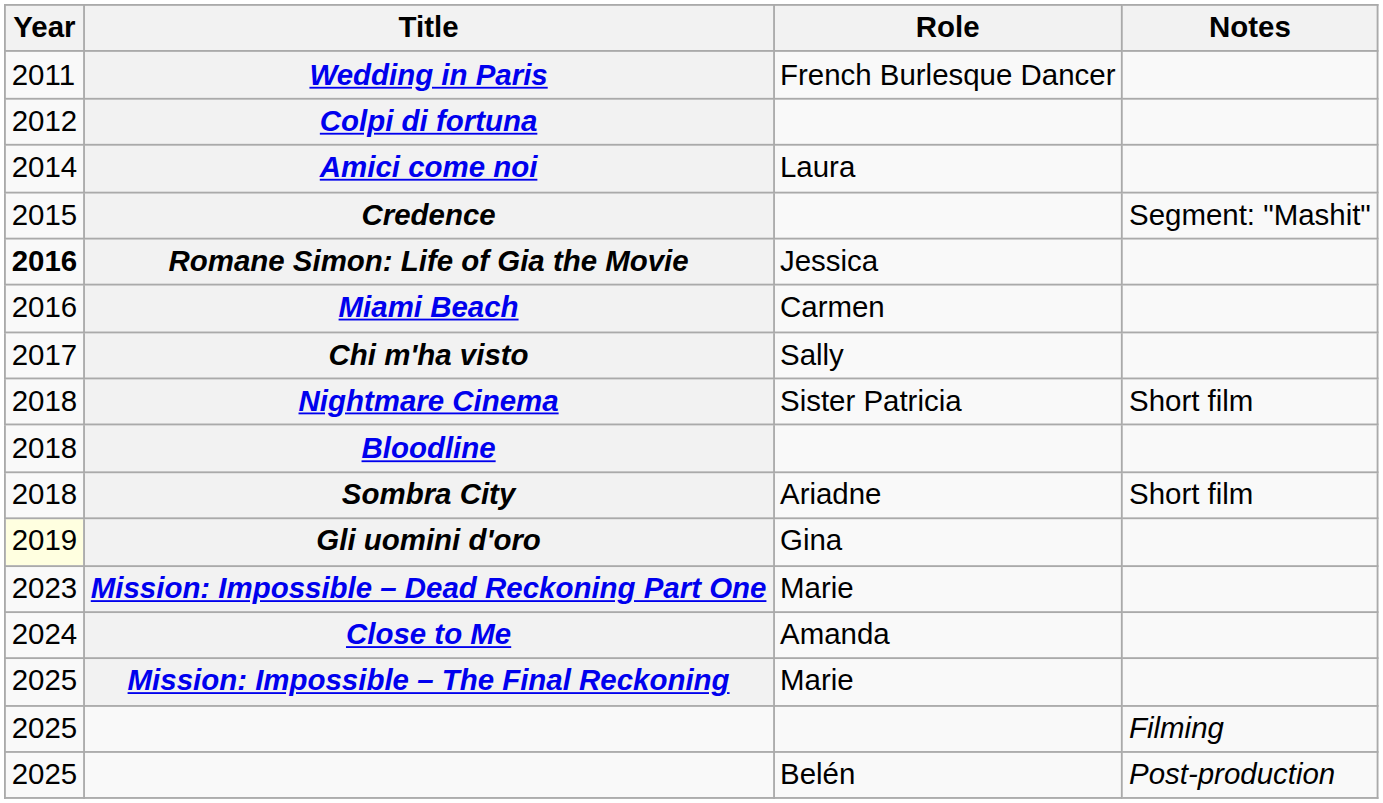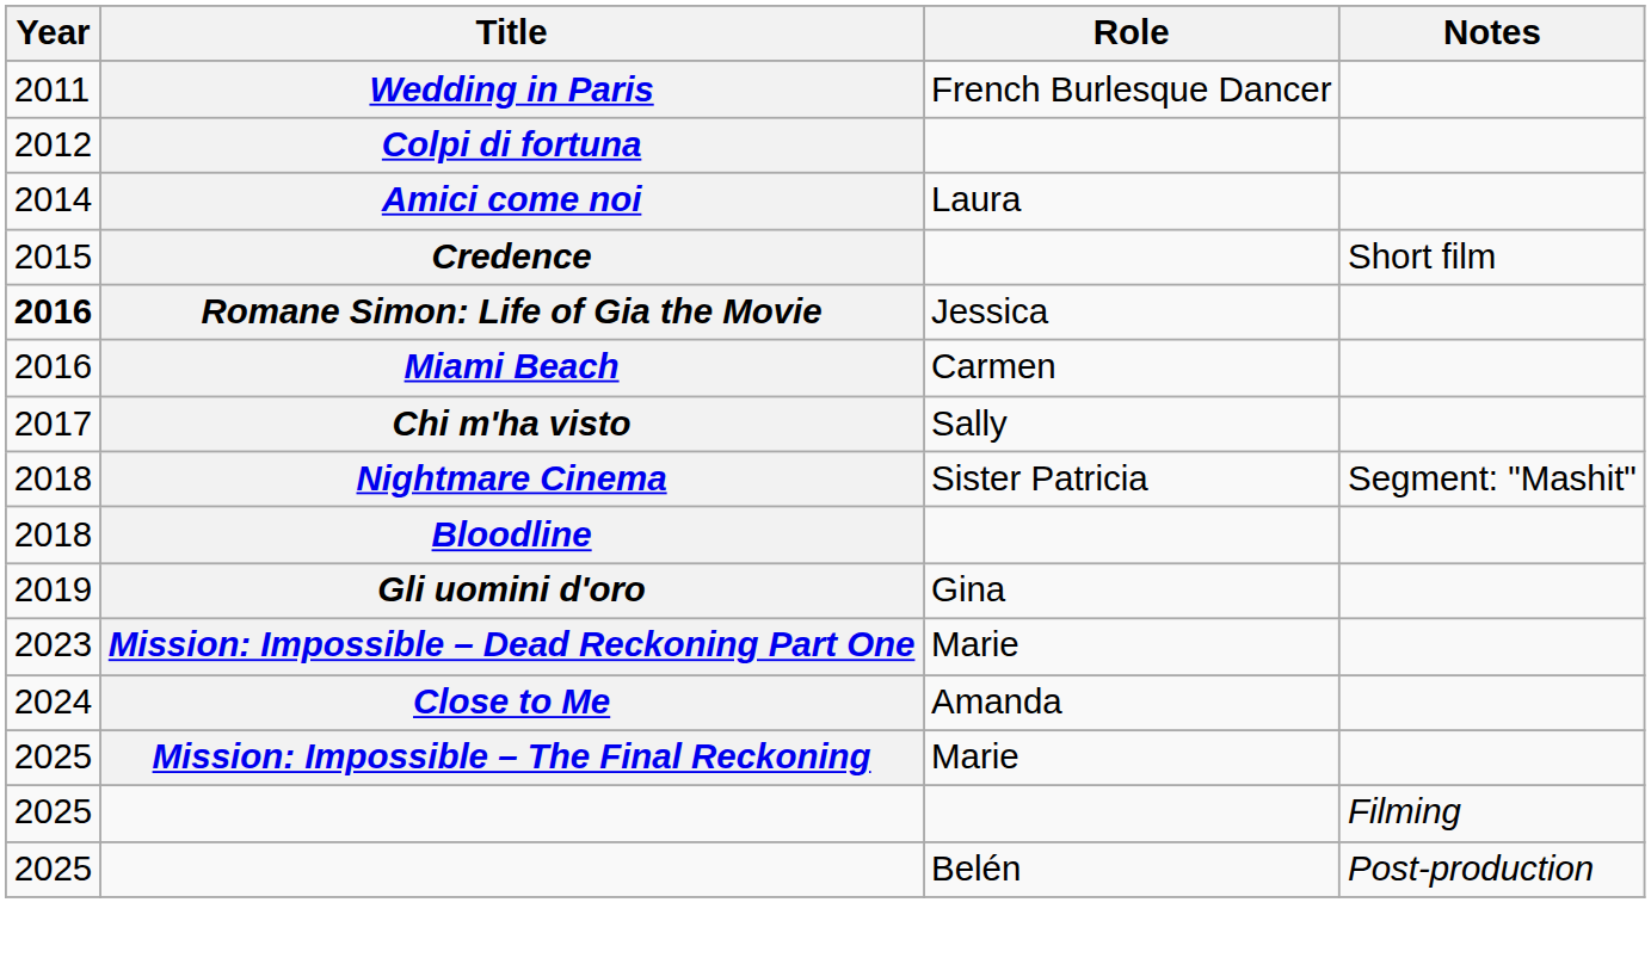Credence | Notes: Segment: "Mashit" -> Short film
Nightmare Cinema | Notes: Short film -> Segment: "Mashit"
- row: 2018 | Sombra City | Ariadne | Short film
Gli uomini d'oro | Year: lightyellow background -> no background
